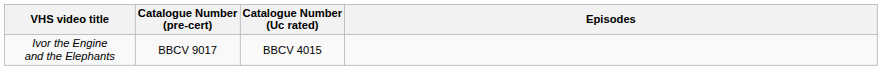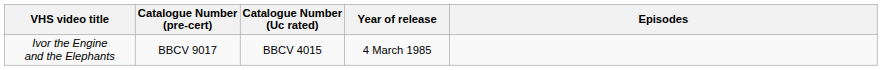+ column: Year of release | 4 March 1985
